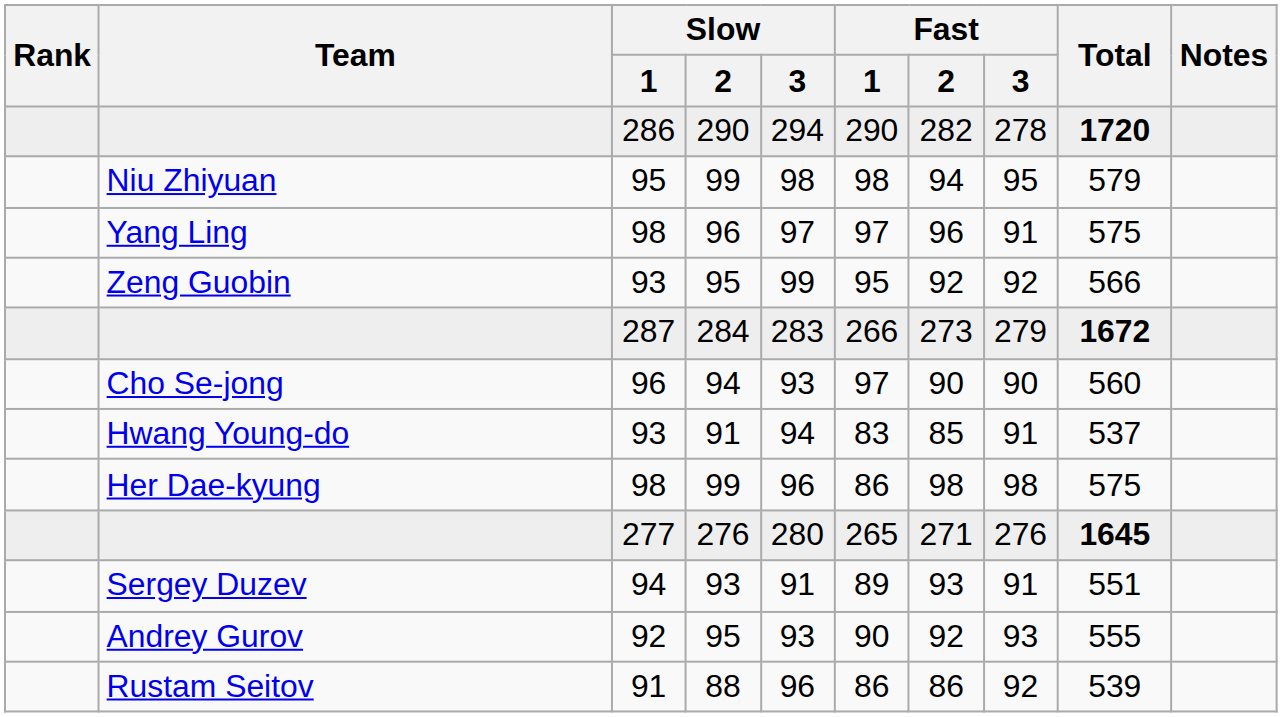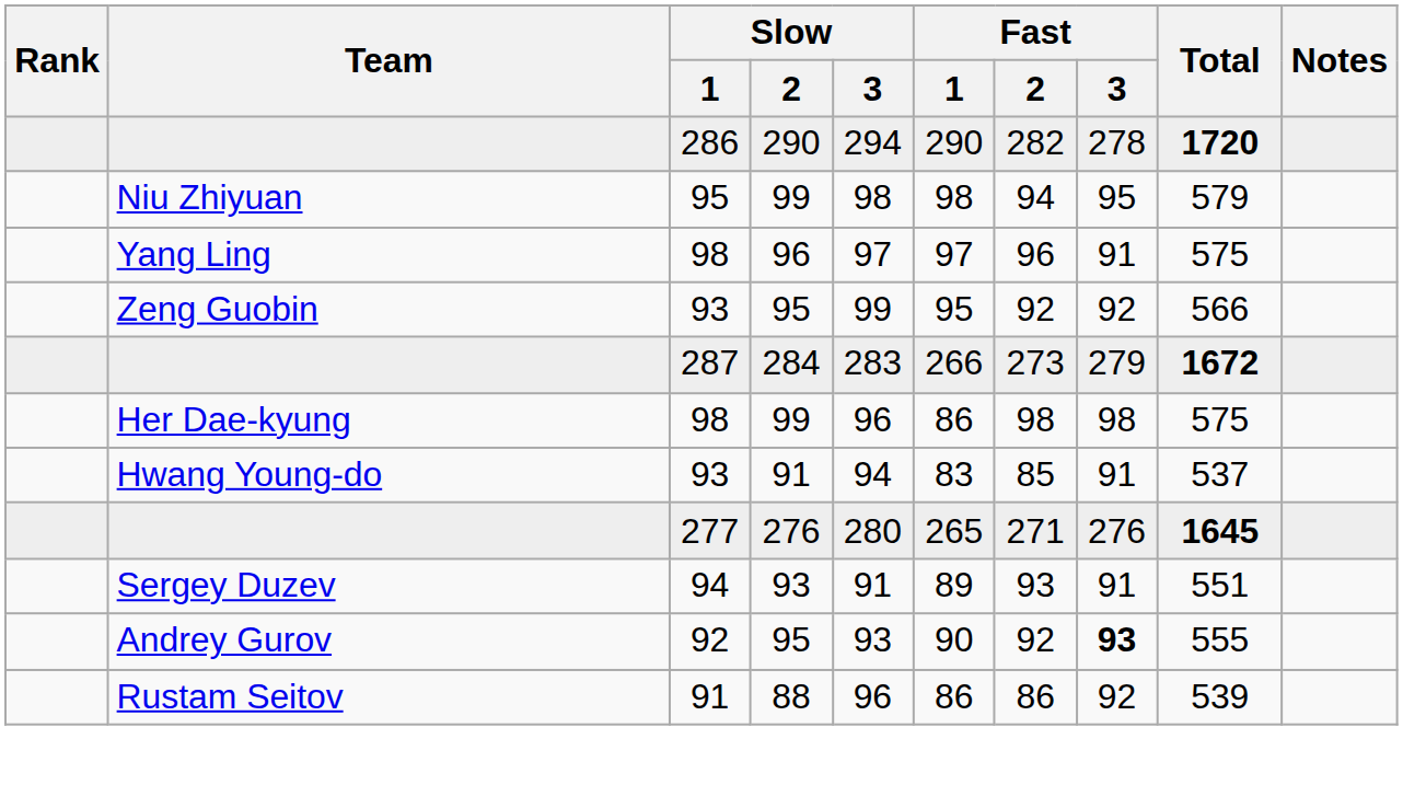- row: Cho Se-jong | 96 | 94 | 93 | 97 | 90 | 90 | 560
rows swapped: Her Dae-kyung <-> Hwang Young-do
Andrey Gurov | Fast / 3: normal -> bold
